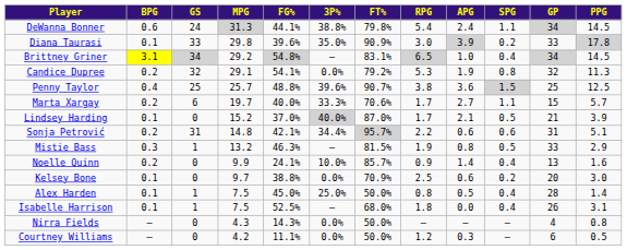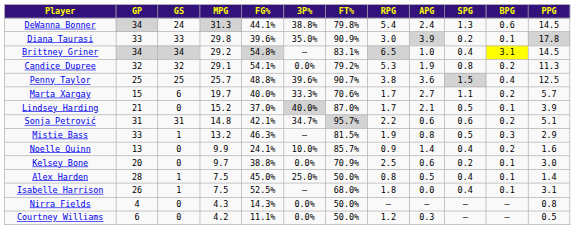columns swapped: GP <-> BPG
DeWanna Bonner | SPG: 1.1 -> 1.3
Sonja Petrović | 3P%: 34.4% -> 34.7%
